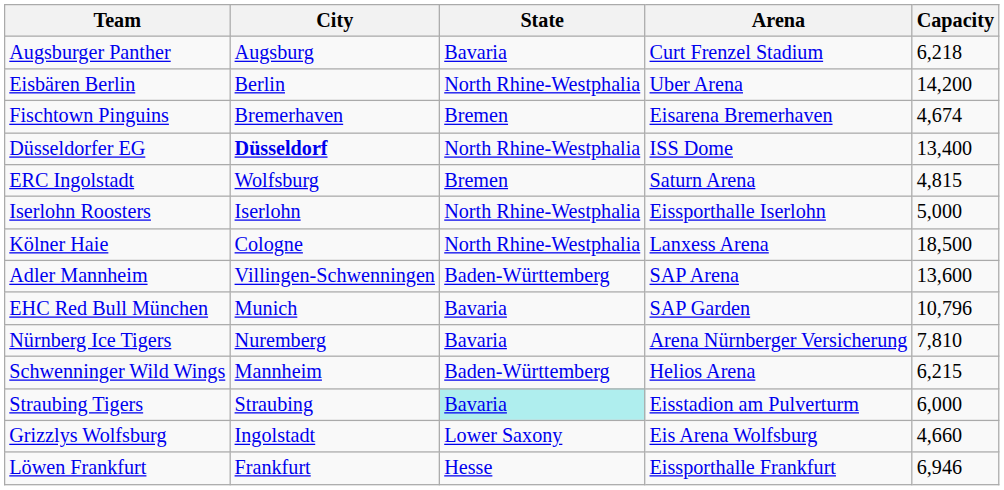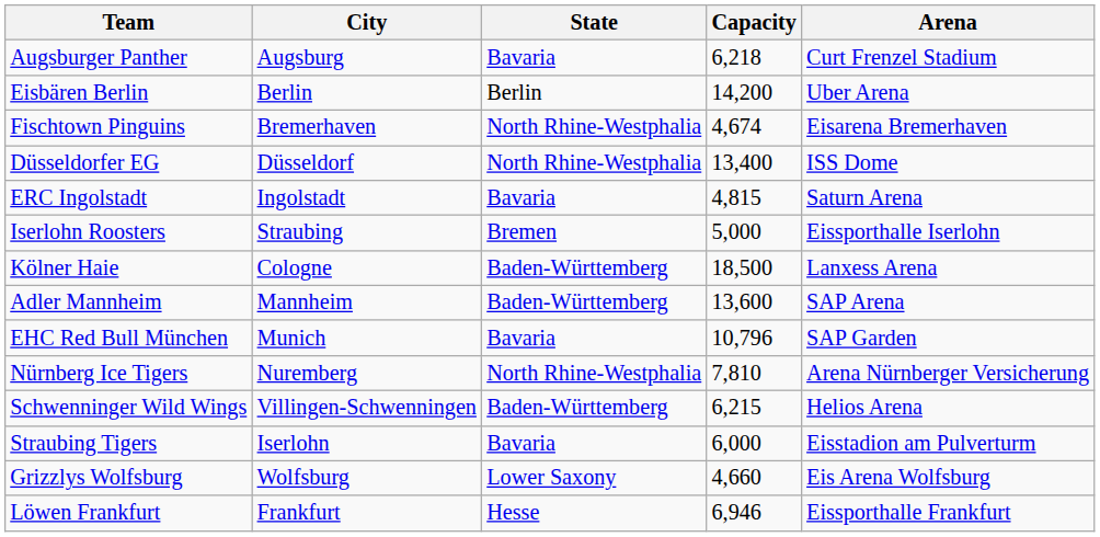columns swapped: Arena <-> Capacity
Eisbären Berlin | State: North Rhine-Westphalia -> Berlin
Fischtown Pinguins | State: Bremen -> North Rhine-Westphalia
Düsseldorfer EG | City: bold -> normal
ERC Ingolstadt | City: Wolfsburg -> Ingolstadt
ERC Ingolstadt | State: Bremen -> Bavaria
Iserlohn Roosters | City: Iserlohn -> Straubing
Iserlohn Roosters | State: North Rhine-Westphalia -> Bremen
Kölner Haie | State: North Rhine-Westphalia -> Baden-Württemberg
Adler Mannheim | City: Villingen-Schwenningen -> Mannheim
Nürnberg Ice Tigers | State: Bavaria -> North Rhine-Westphalia
Schwenninger Wild Wings | City: Mannheim -> Villingen-Schwenningen
Straubing Tigers | City: Straubing -> Iserlohn
Straubing Tigers | State: paleturquoise background -> no background
Grizzlys Wolfsburg | City: Ingolstadt -> Wolfsburg
